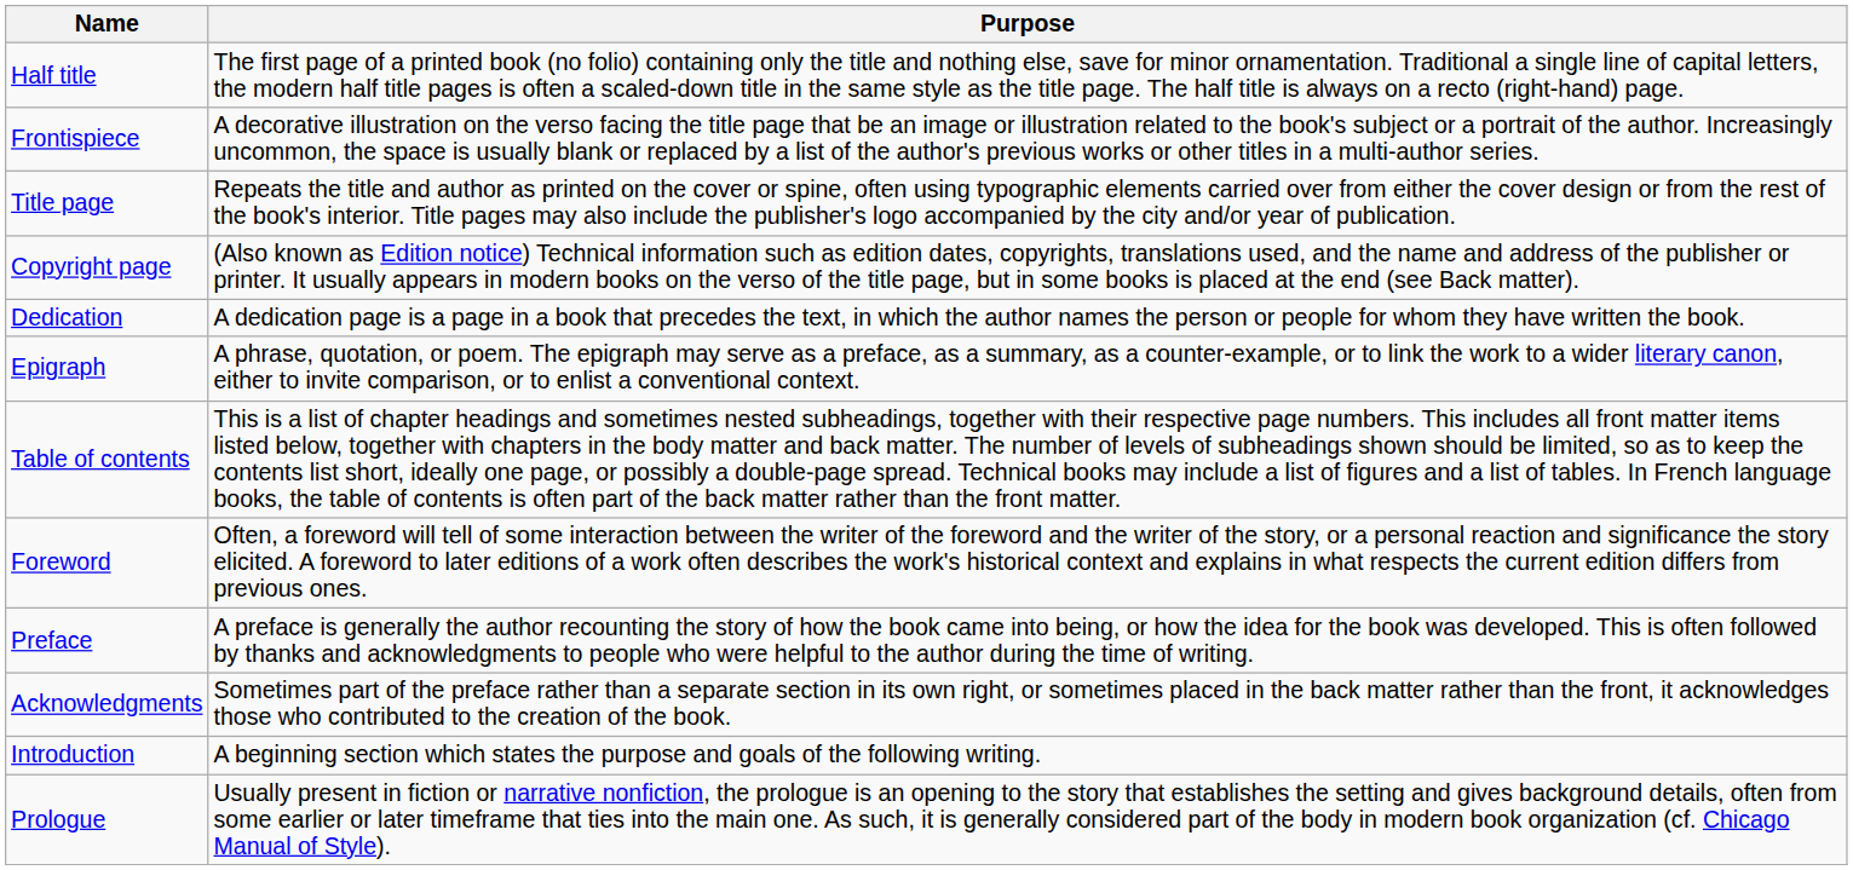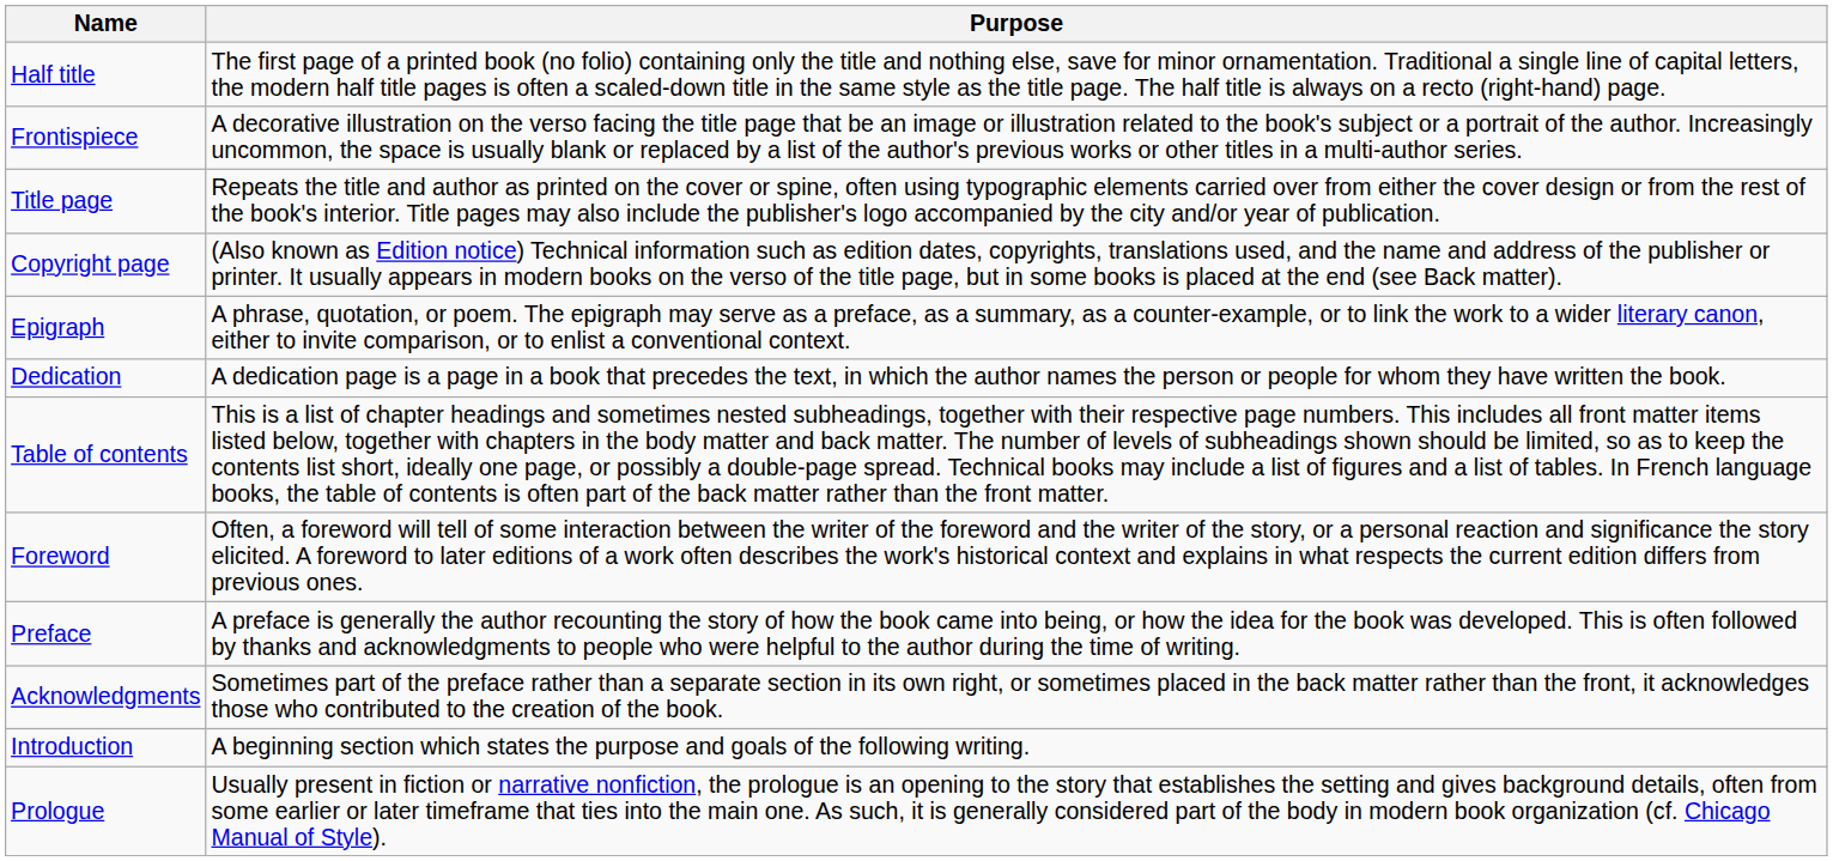rows swapped: Dedication <-> Epigraph
